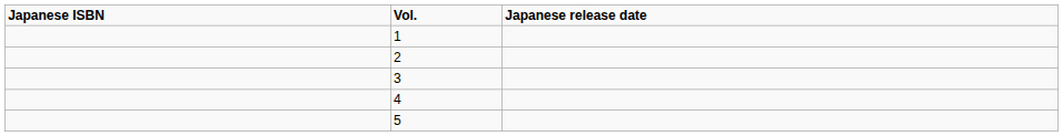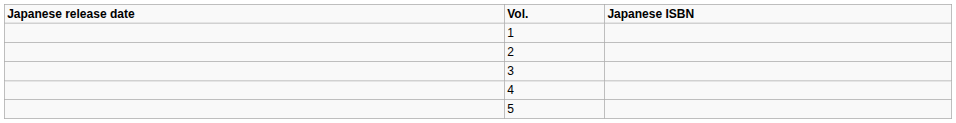columns swapped: Japanese release date <-> Japanese ISBN
